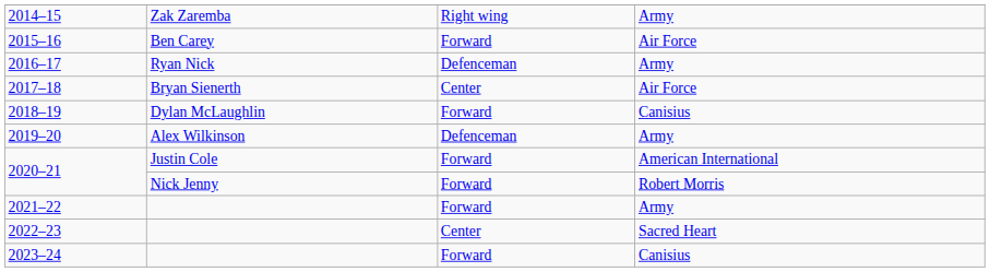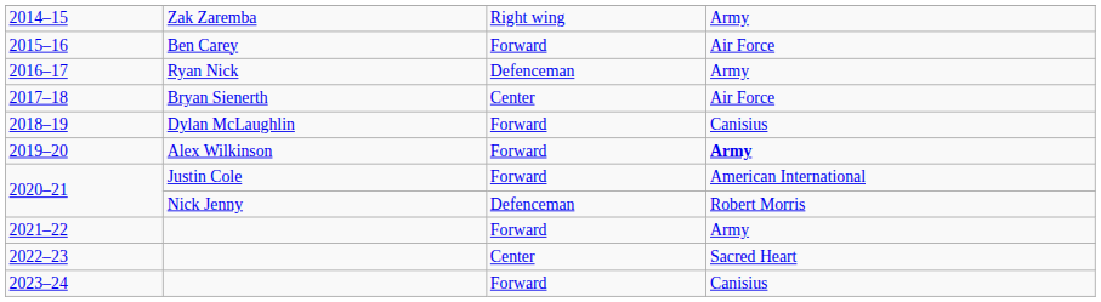2019–20 | column 3: Defenceman -> Forward
2019–20 | column 4: normal -> bold
2020–21 / Nick Jenny | column 3: Forward -> Defenceman
